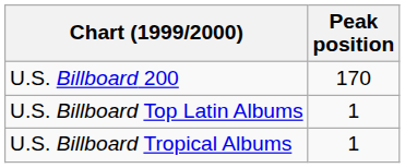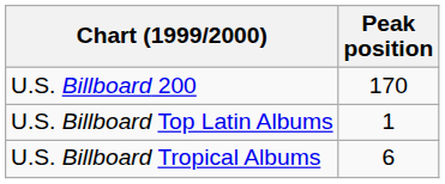U.S. Billboard Tropical Albums | Peak position: 1 -> 6
